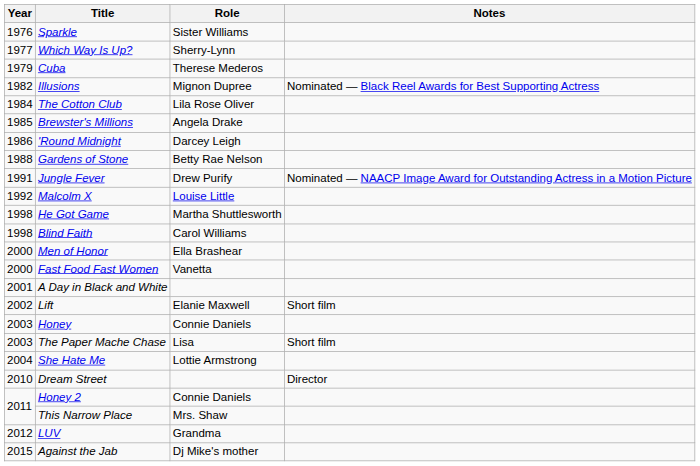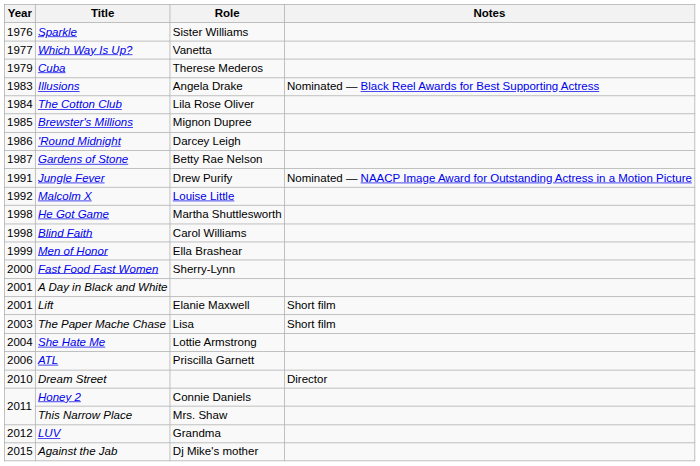Which Way Is Up? | Role: Sherry-Lynn -> Vanetta
Illusions | Year: 1982 -> 1983
Illusions | Role: Mignon Dupree -> Angela Drake
Brewster's Millions | Role: Angela Drake -> Mignon Dupree
Gardens of Stone | Year: 1988 -> 1987
Men of Honor | Year: 2000 -> 1999
Fast Food Fast Women | Role: Vanetta -> Sherry-Lynn
Lift | Year: 2002 -> 2001
- row: 2003 | Honey | Connie Daniels
+ row: 2006 | ATL | Priscilla Garnett
